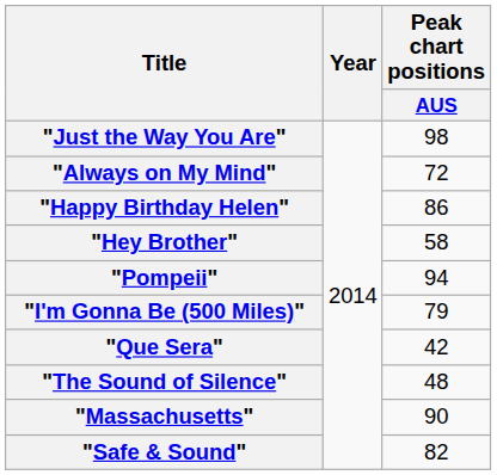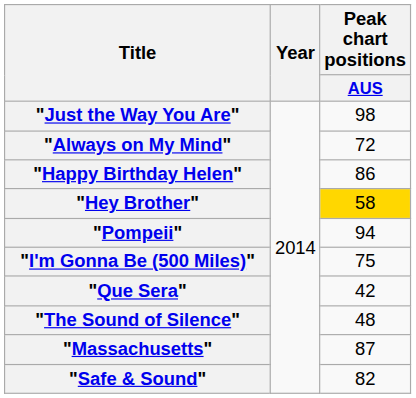"Hey Brother" | Peak chart positions / AUS: no background -> gold background
"I'm Gonna Be (500 Miles)" | Peak chart positions / AUS: 79 -> 75
"Massachusetts" | Peak chart positions / AUS: 90 -> 87
